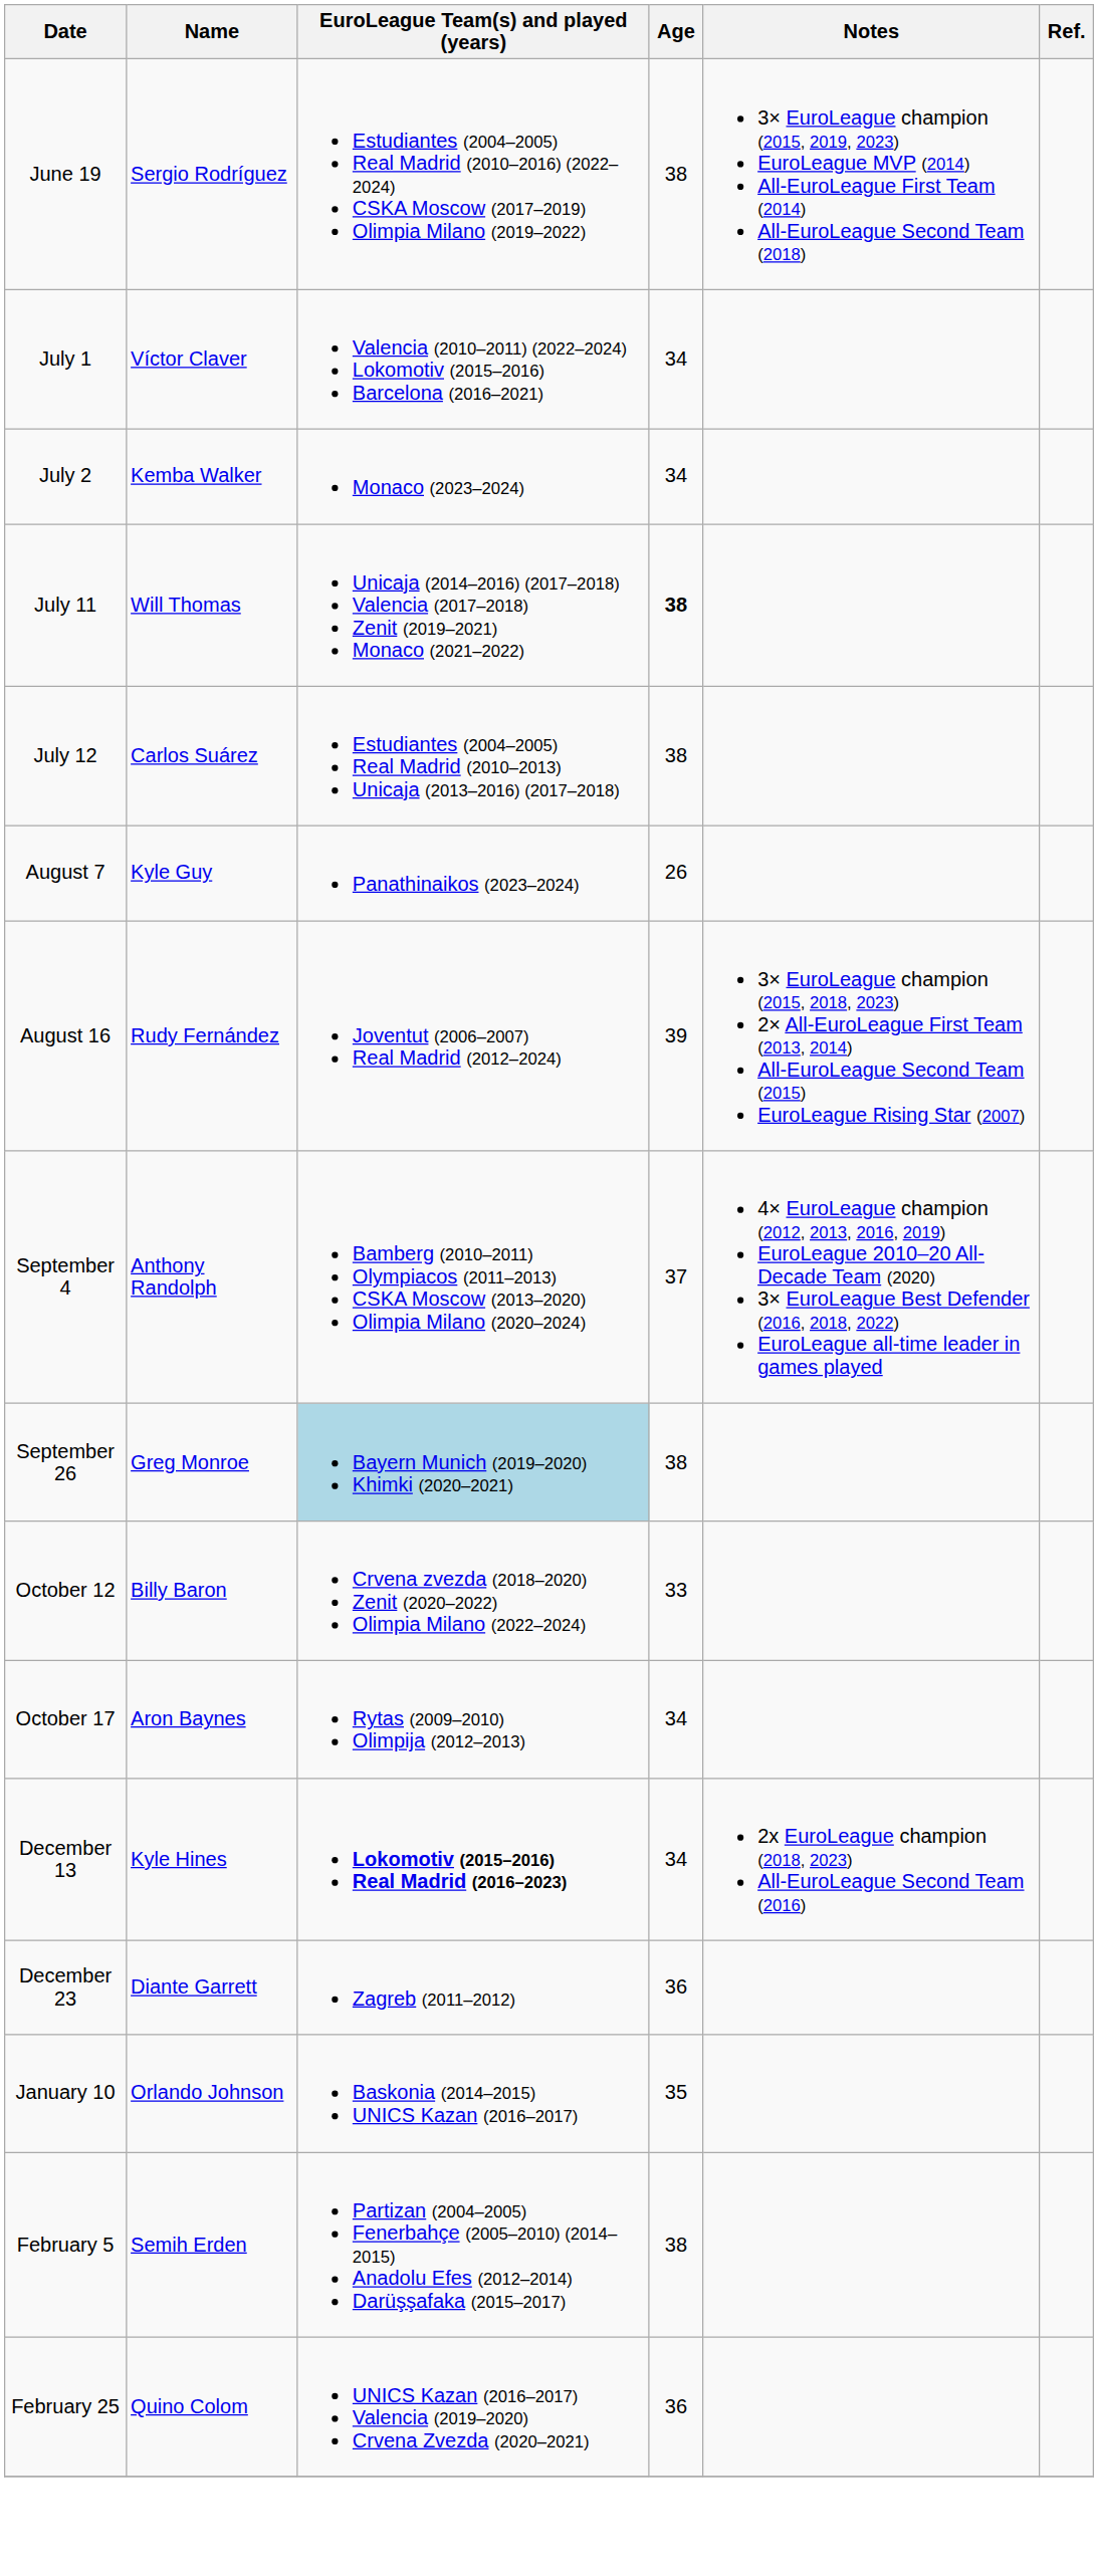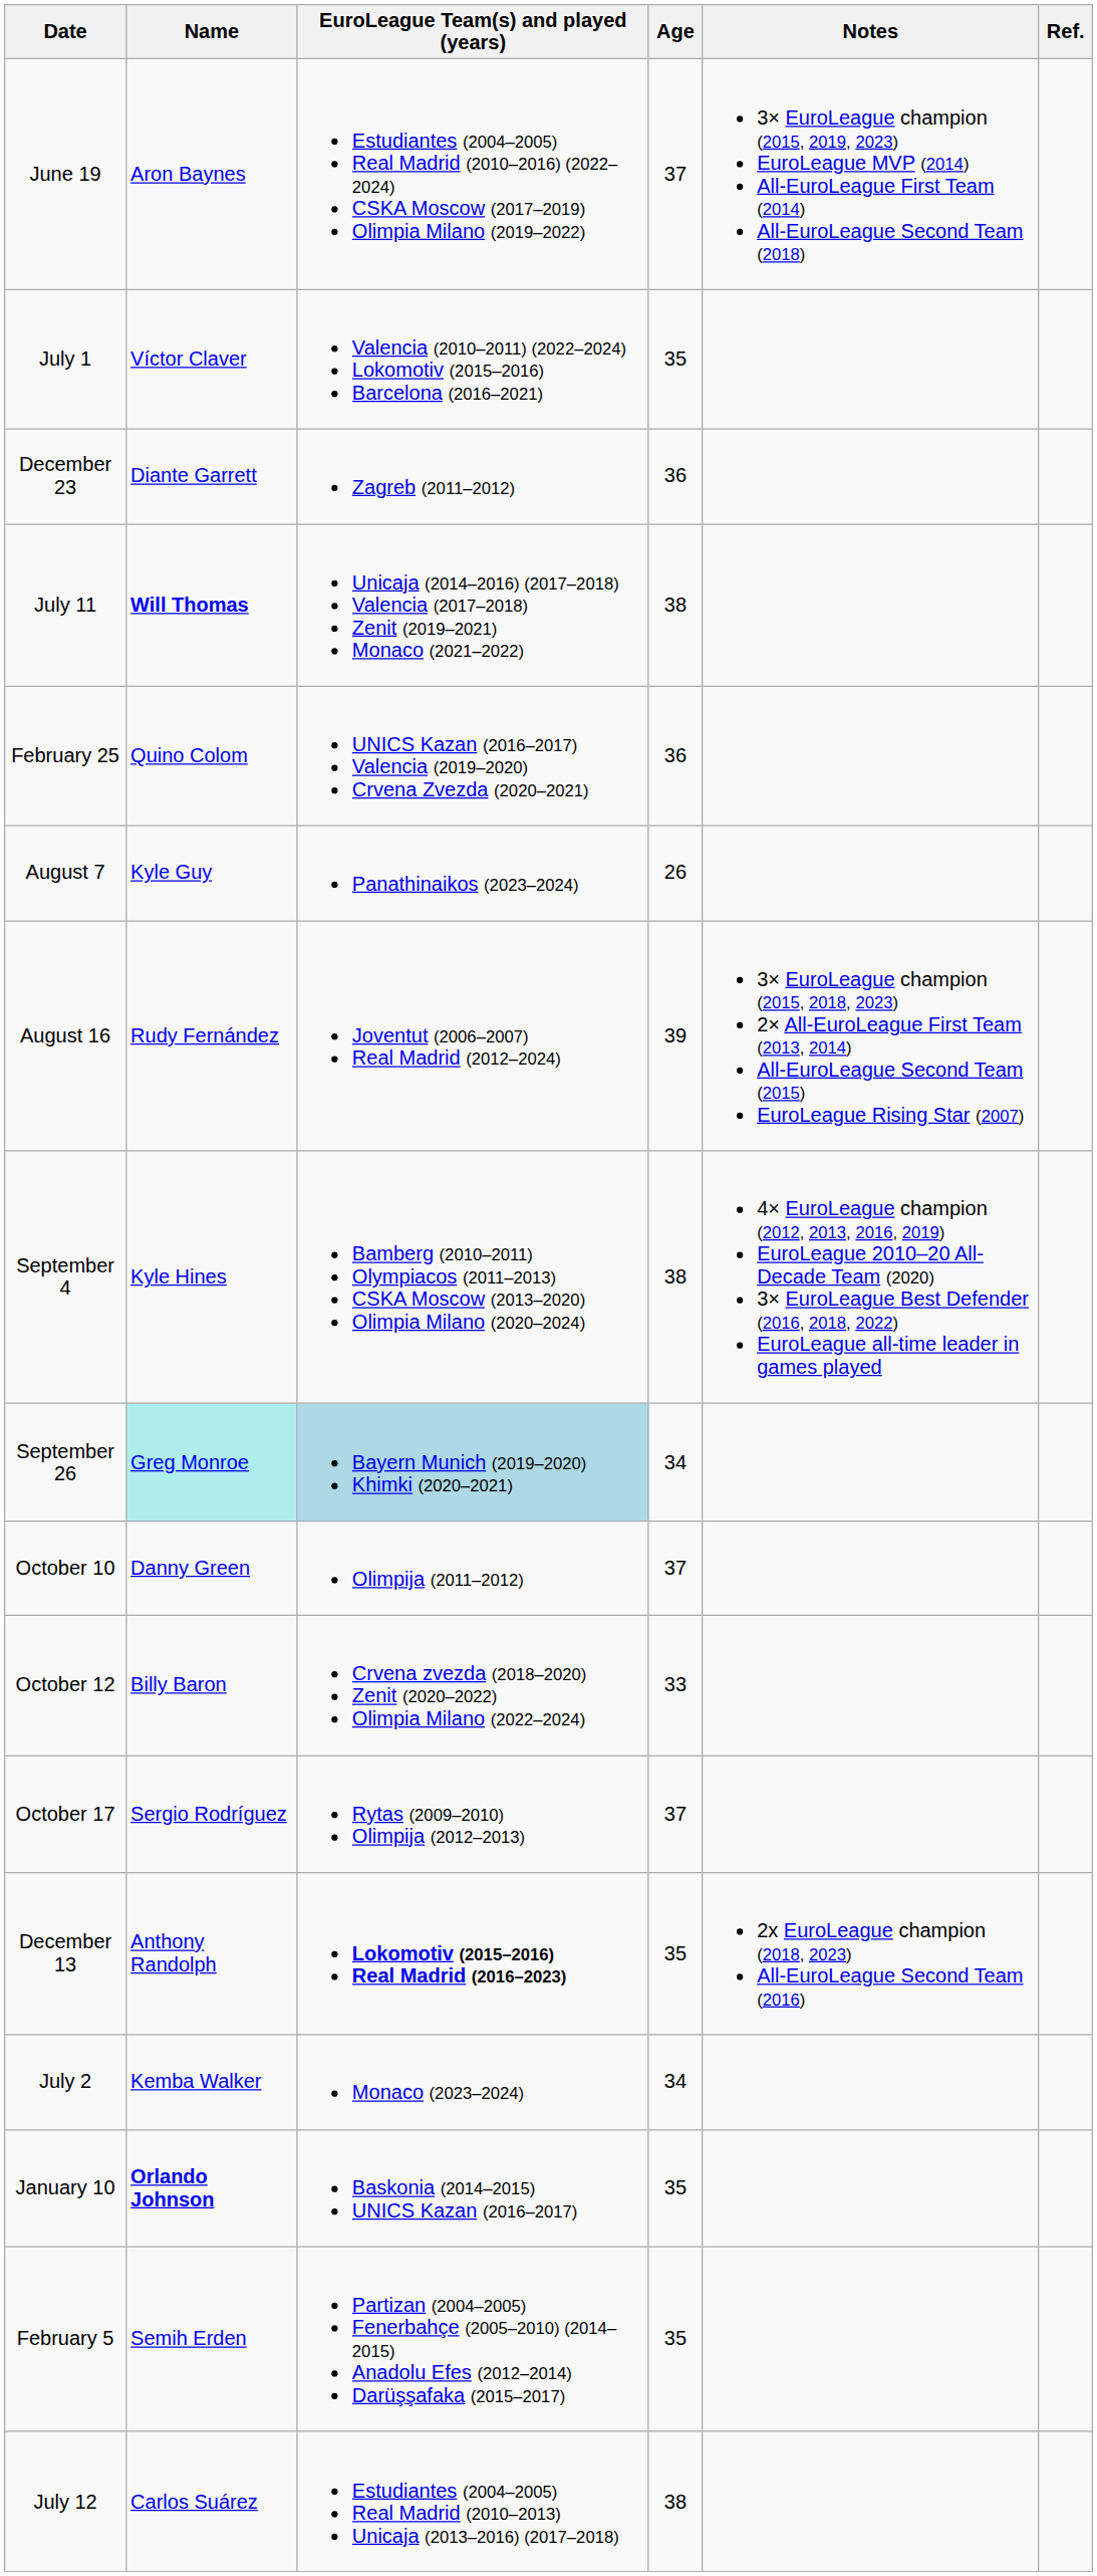June 19 | Name: Sergio Rodríguez -> Aron Baynes
June 19 | Age: 38 -> 37
July 1 | Age: 34 -> 35
rows swapped: July 2 <-> December 23
July 11 | Name: normal -> bold
July 11 | Age: bold -> normal
rows swapped: July 12 <-> February 25
September 4 | Name: Anthony Randolph -> Kyle Hines
September 4 | Age: 37 -> 38
September 26 | Name: no background -> paleturquoise background
September 26 | Age: 38 -> 34
+ row: October 10 | Danny Green | Olimpija (2011–2012) | 37
October 17 | Name: Aron Baynes -> Sergio Rodríguez
October 17 | Age: 34 -> 37
December 13 | Name: Kyle Hines -> Anthony Randolph
December 13 | Age: 34 -> 35
January 10 | Name: normal -> bold
February 5 | Age: 38 -> 35
